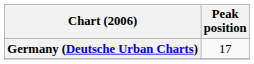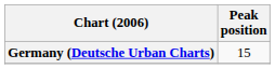Germany (Deutsche Urban Charts) | Peak position: 17 -> 15
